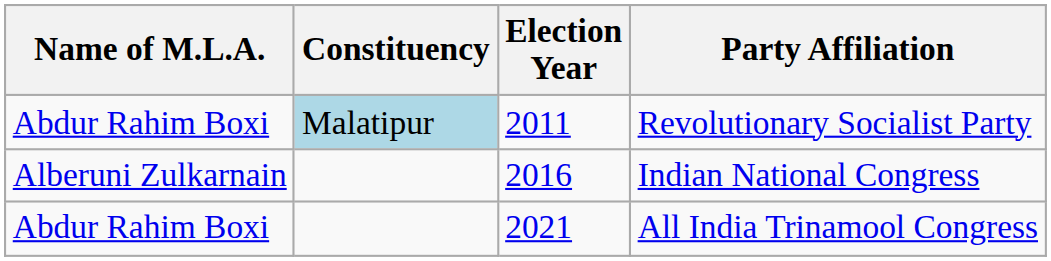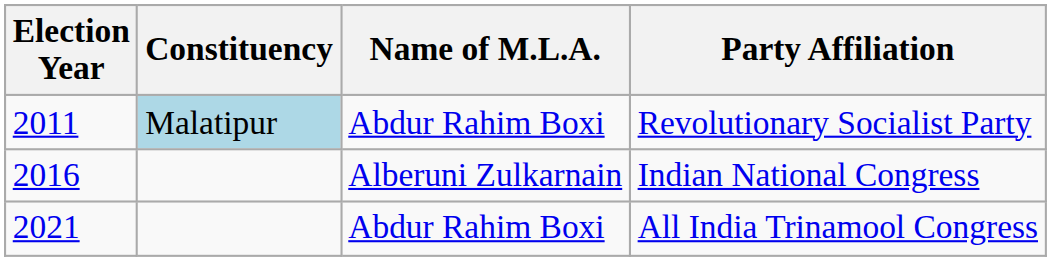columns swapped: Election Year <-> Name of M.L.A.
